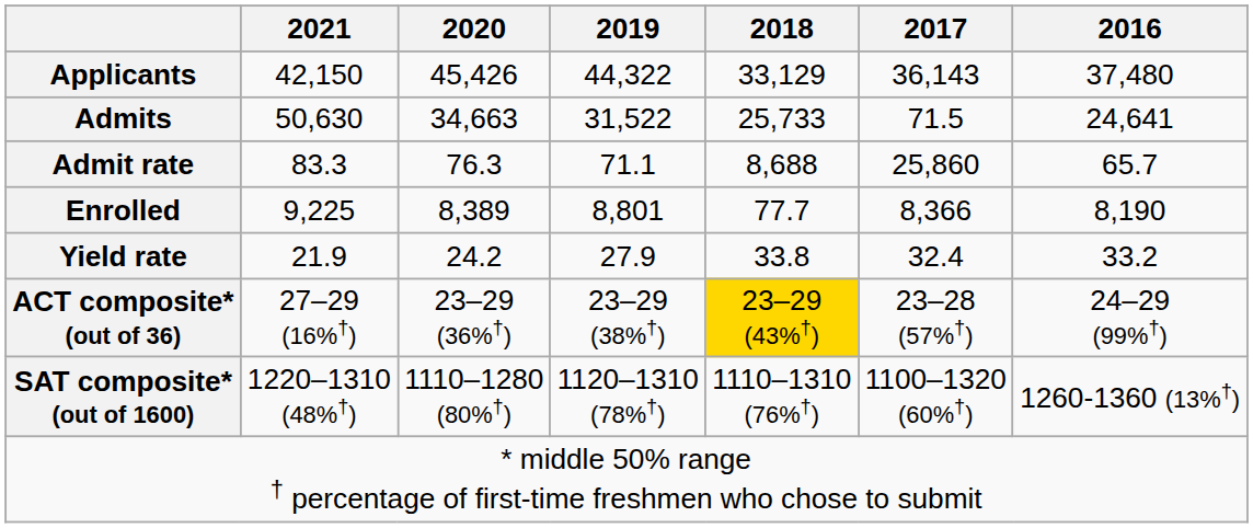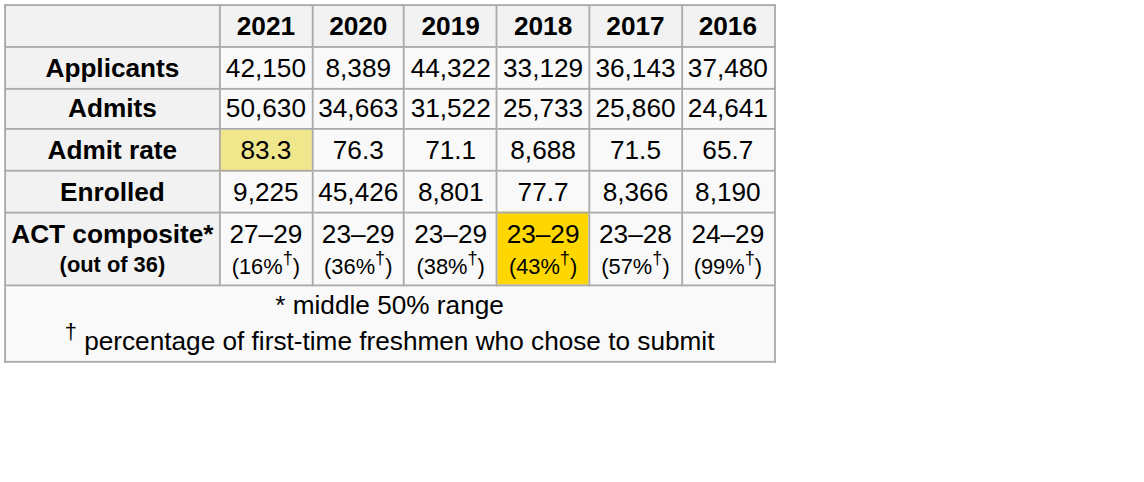Applicants | 2020: 45,426 -> 8,389
Admits | 2017: 71.5 -> 25,860
Admit rate | 2021: no background -> khaki background
Admit rate | 2017: 25,860 -> 71.5
Enrolled | 2020: 8,389 -> 45,426
- row: Yield rate | 21.9 | 24.2 | 27.9 | 33.8 | 32.4 | 33.2
- row: SAT composite* (out of 1600) | 1220–1310 (48%†) | 1110–1280 (80%†) | 1120–1310 (78%†) | 1110–1310 (76%†) | 1100–1320 (60%†) | 1260-1360 (13%†)
